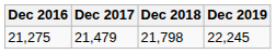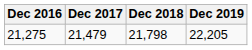21,275 | Dec 2019: 22,245 -> 22,205
